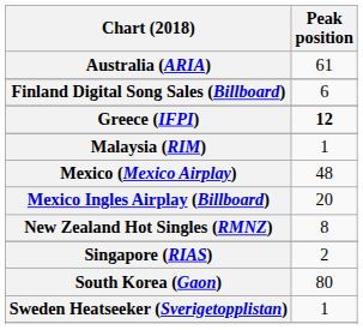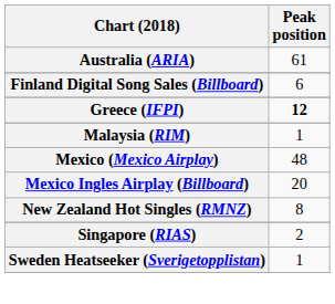- row: South Korea (Gaon) | 80
